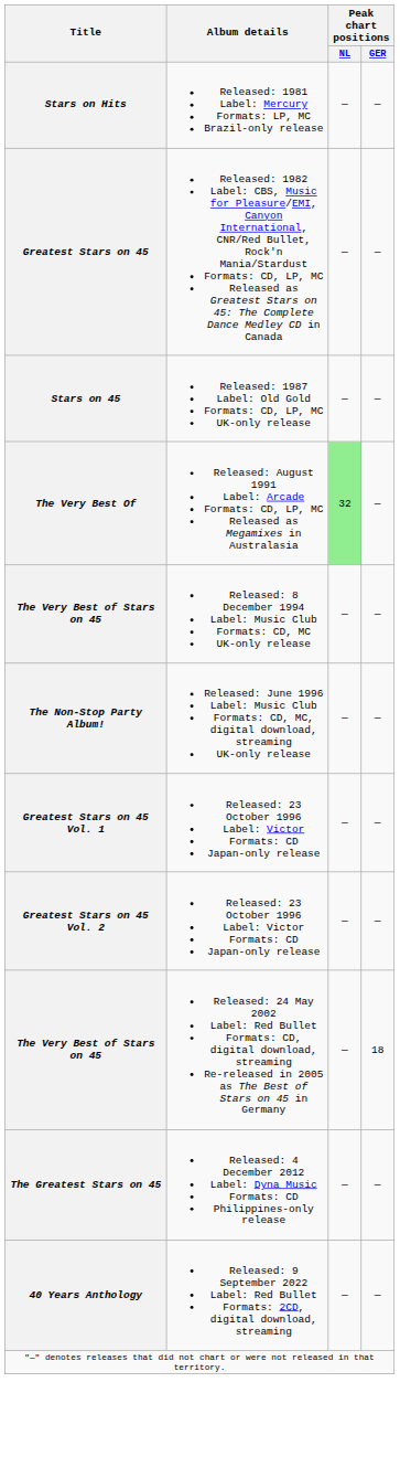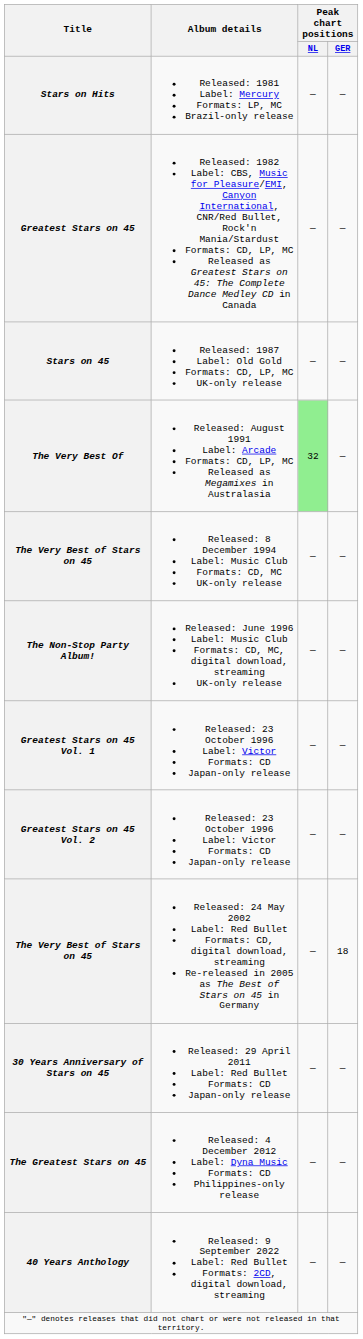+ row: 30 Years Anniversary of Stars on 45 | Released: 29 April 2011 Label: Red Bullet Formats: CD Japan-only release | — | —
